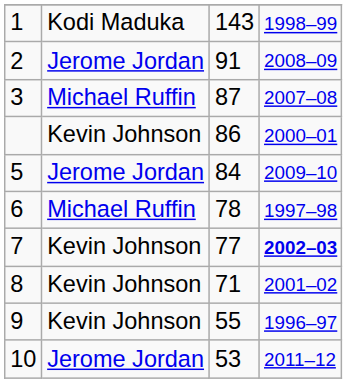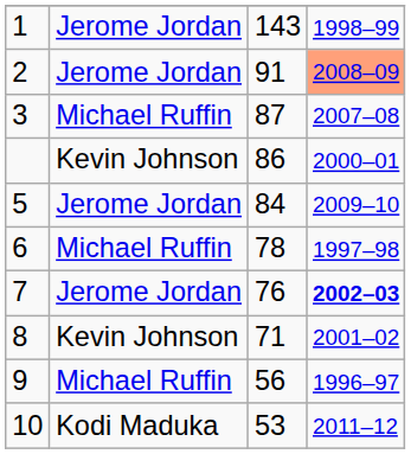1 | column 2: Kodi Maduka -> Jerome Jordan
2 | column 4: no background -> lightsalmon background
7 | column 2: Kevin Johnson -> Jerome Jordan
7 | column 3: 77 -> 76
9 | column 2: Kevin Johnson -> Michael Ruffin
9 | column 3: 55 -> 56
10 | column 2: Jerome Jordan -> Kodi Maduka
